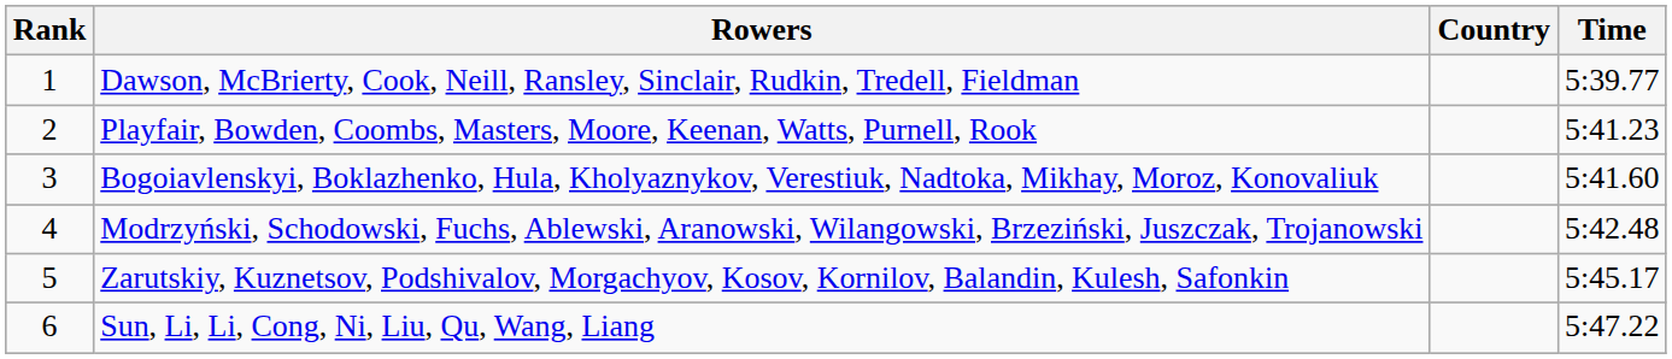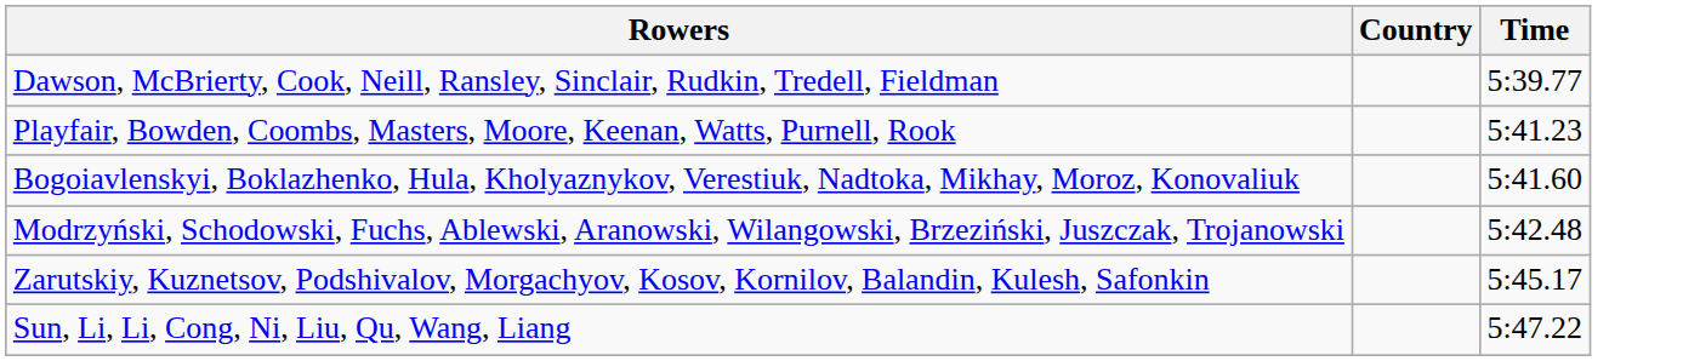- column: Rank | 1 | 2 | 3 | 4 | 5 | 6
